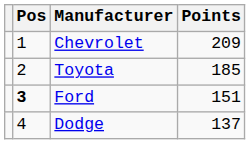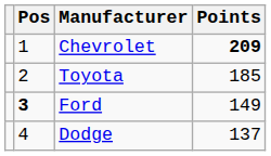Chevrolet | Points: normal -> bold
Ford | Points: 151 -> 149
